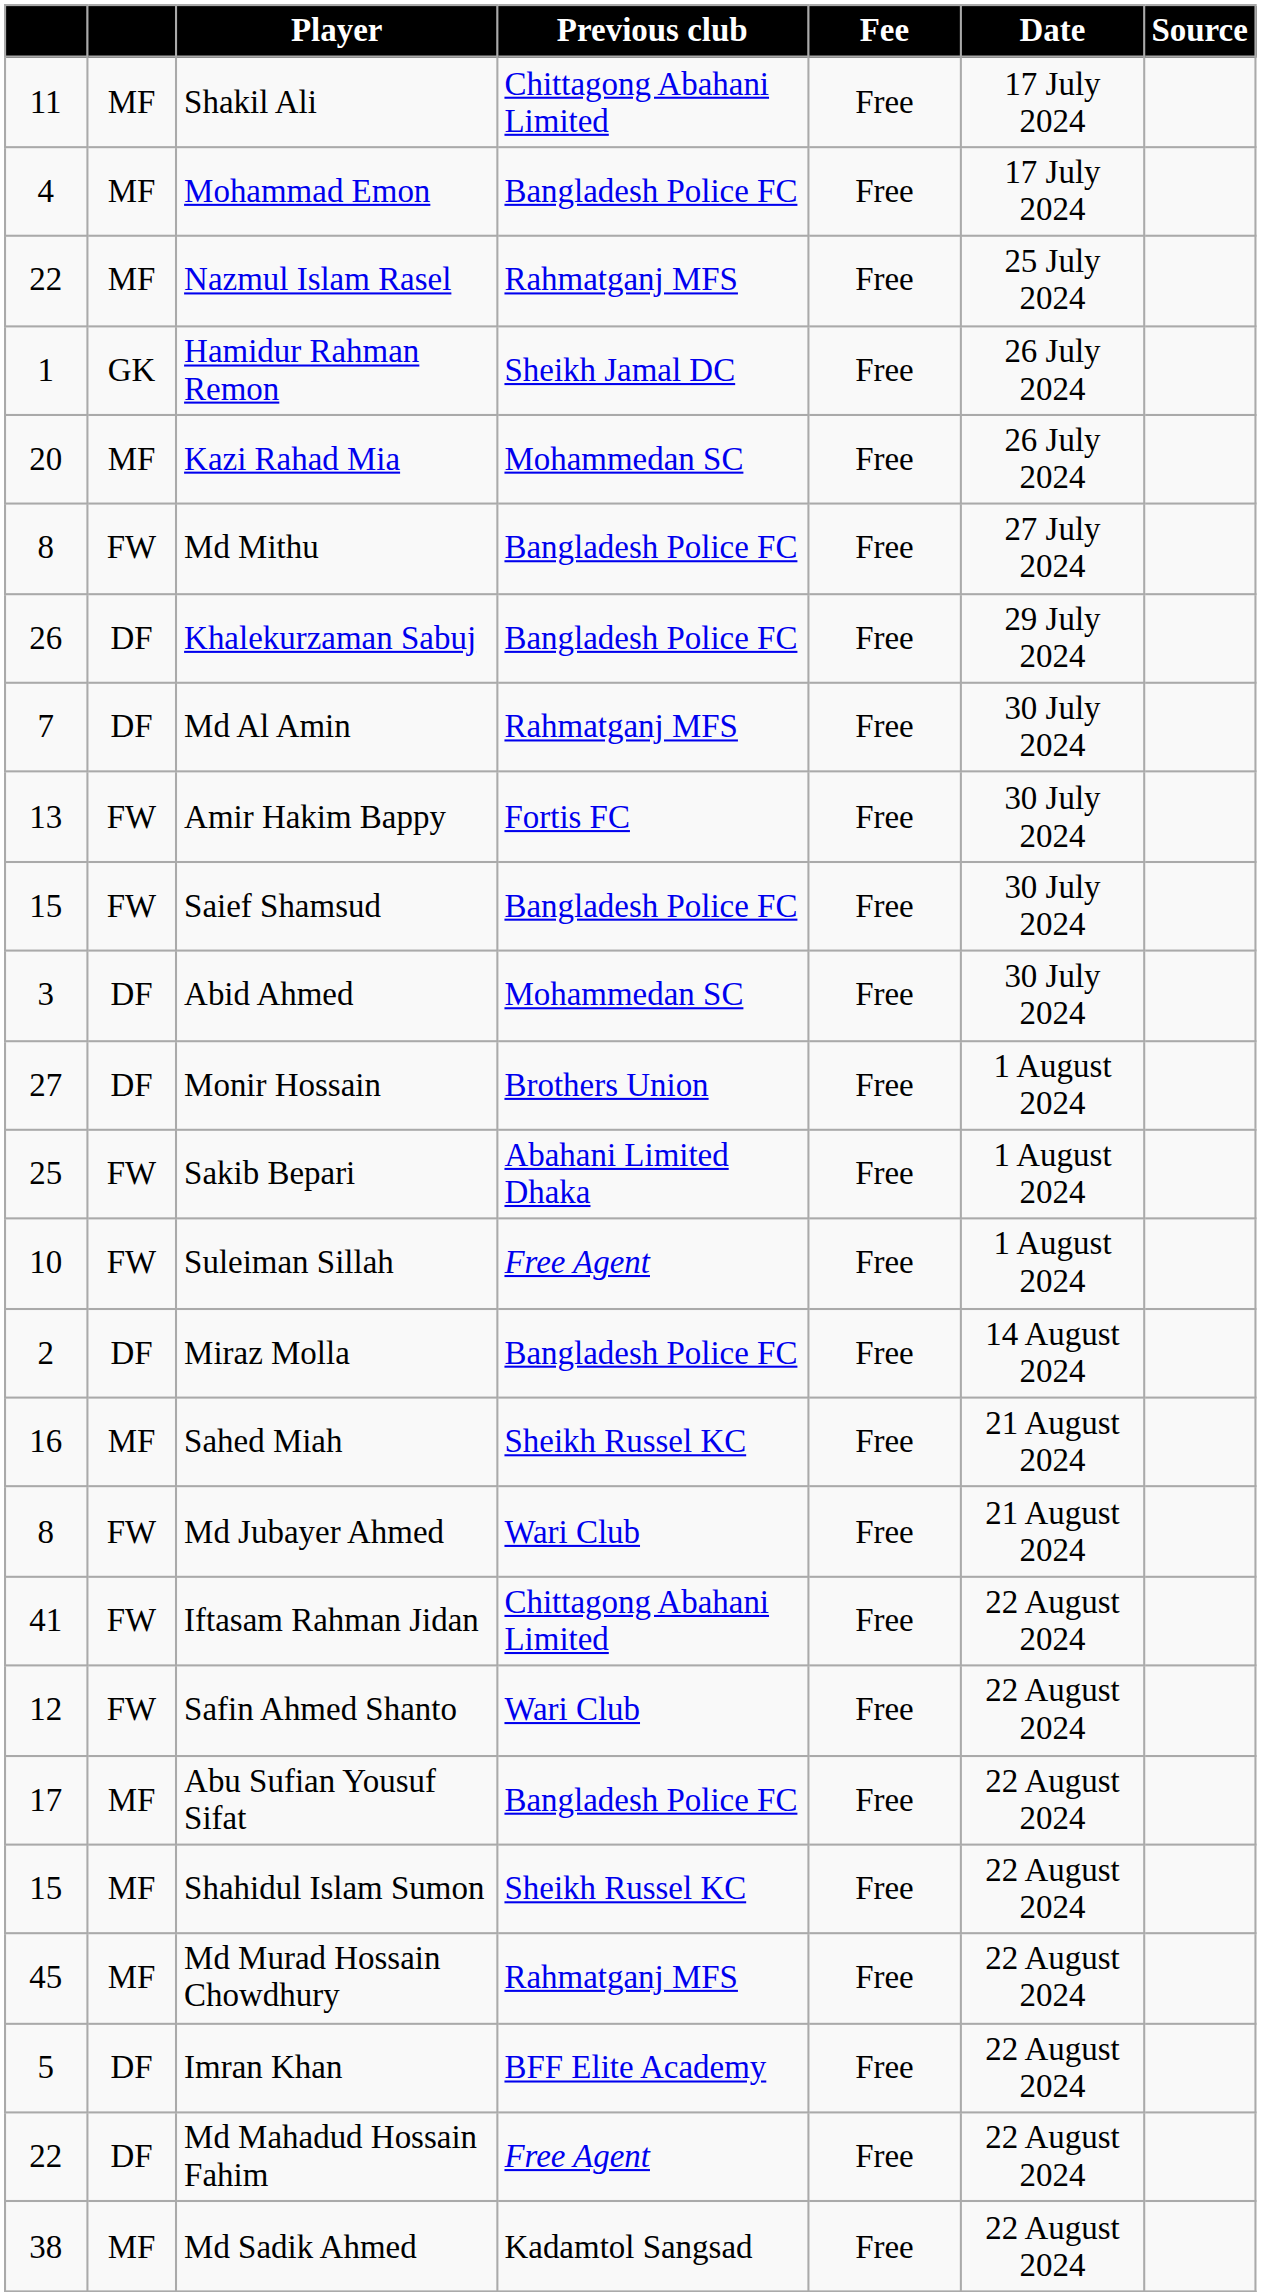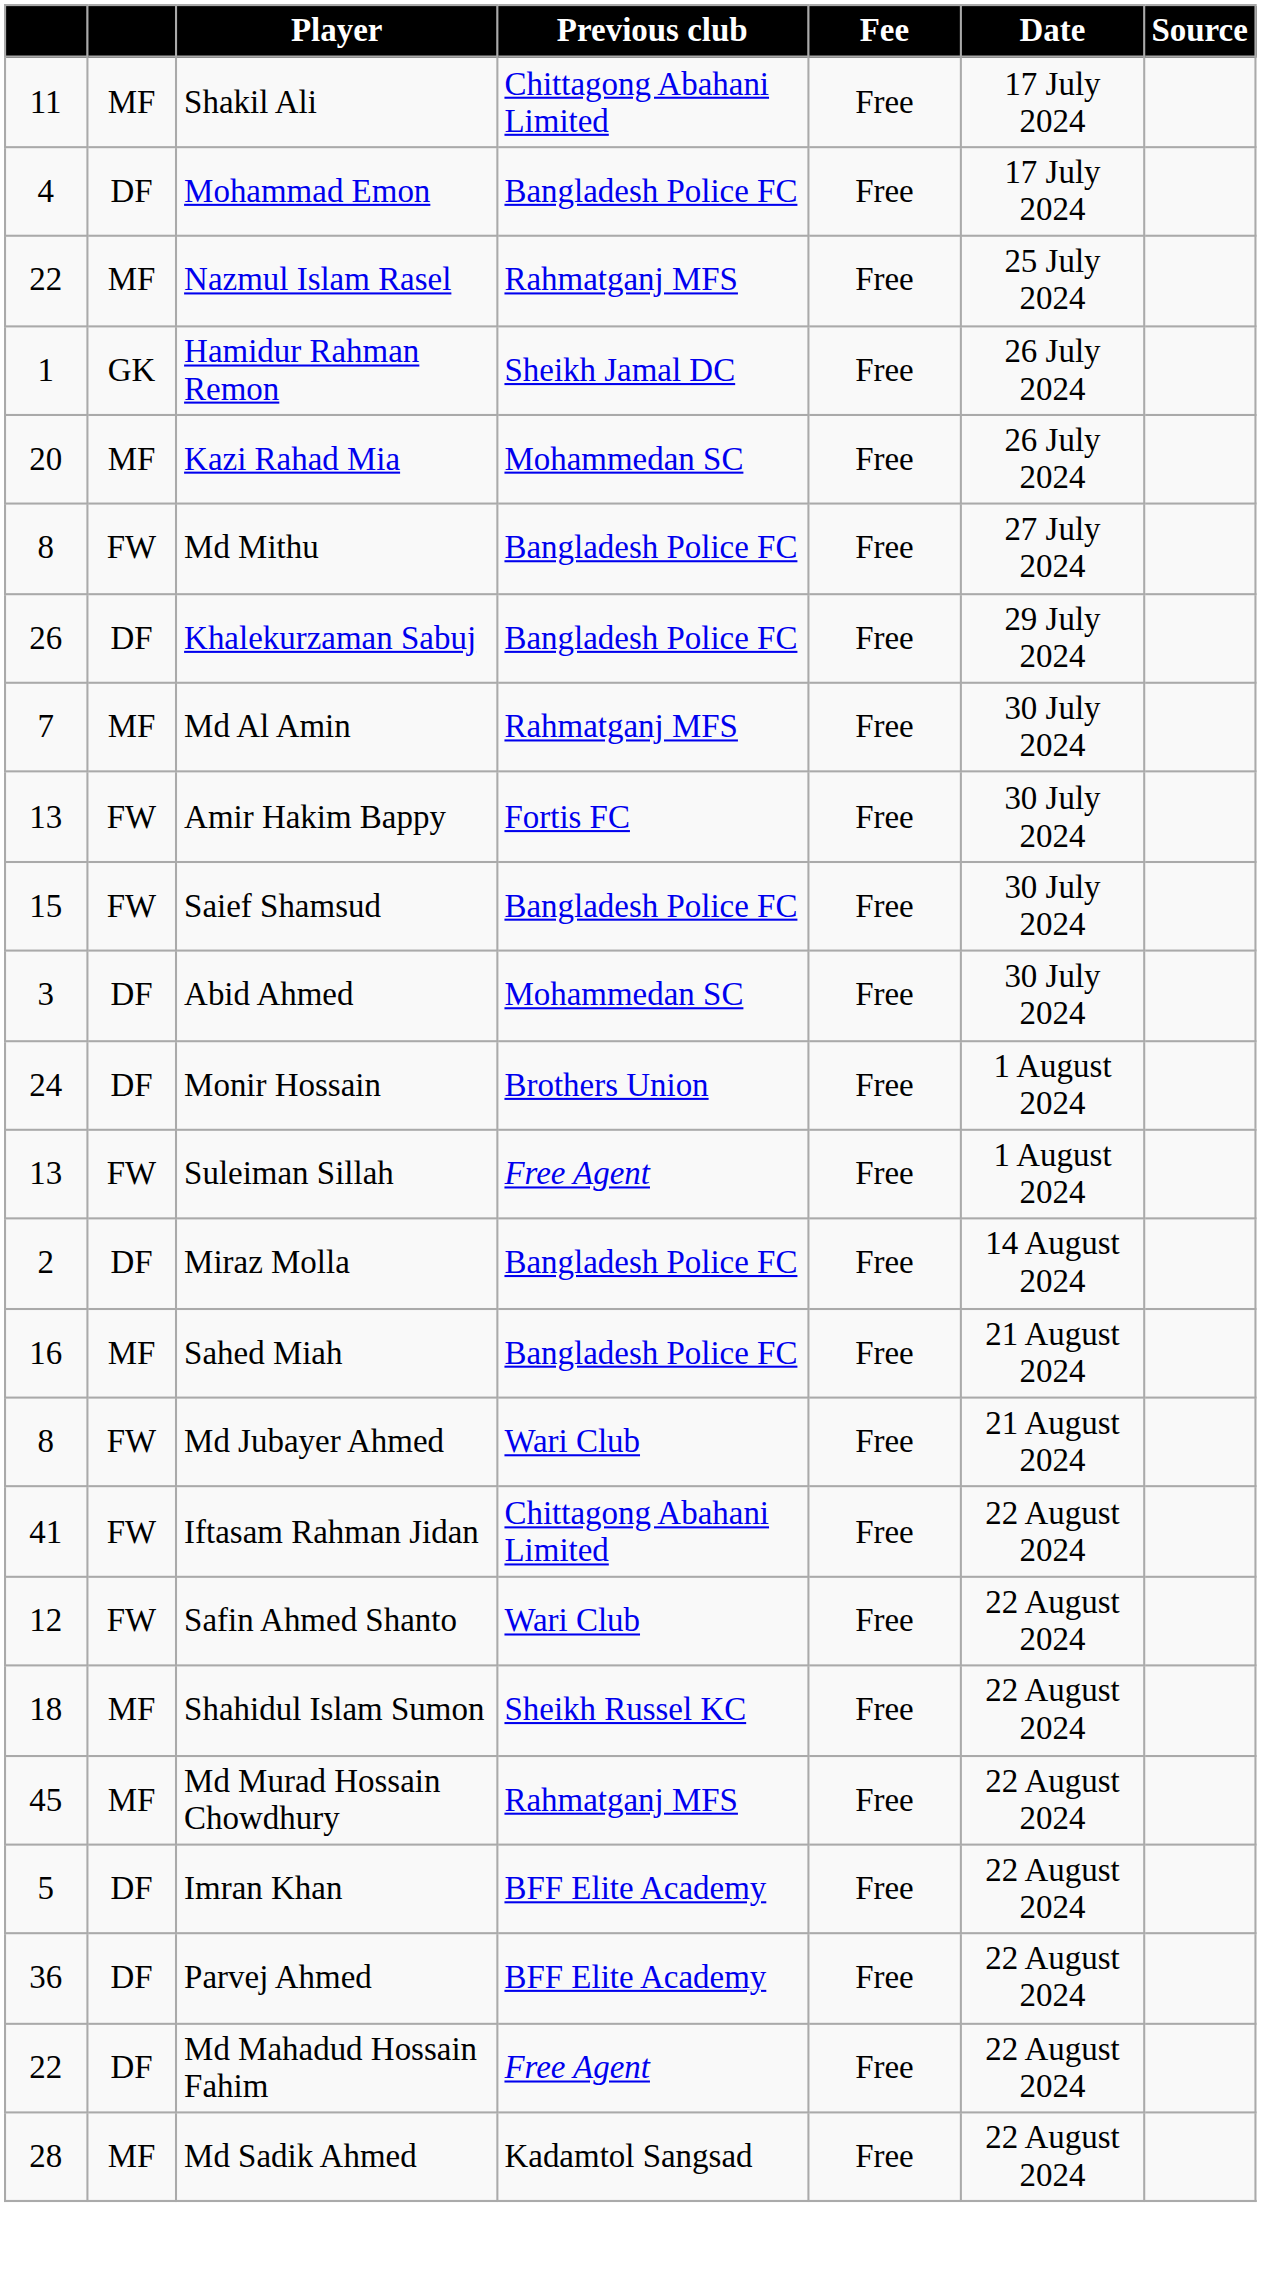Mohammad Emon | column 2: MF -> DF
Md Al Amin | column 2: DF -> MF
Monir Hossain | column 1: 27 -> 24
- row: 25 | FW | Sakib Bepari | Abahani Limited Dhaka | Free | 1 August 2024
Suleiman Sillah | column 1: 10 -> 13
Sahed Miah | Previous club: Sheikh Russel KC -> Bangladesh Police FC
- row: 17 | MF | Abu Sufian Yousuf Sifat | Bangladesh Police FC | Free | 22 August 2024
Shahidul Islam Sumon | column 1: 15 -> 18
+ row: 36 | DF | Parvej Ahmed | BFF Elite Academy | Free | 22 August 2024
Md Sadik Ahmed | column 1: 38 -> 28
